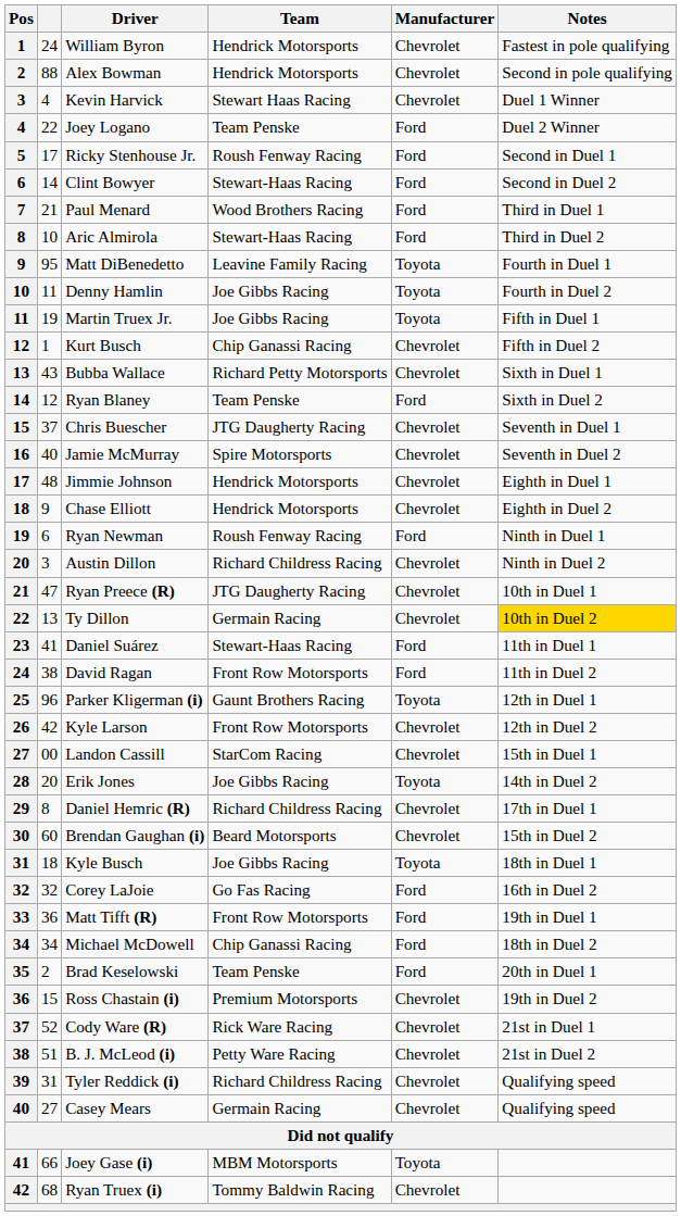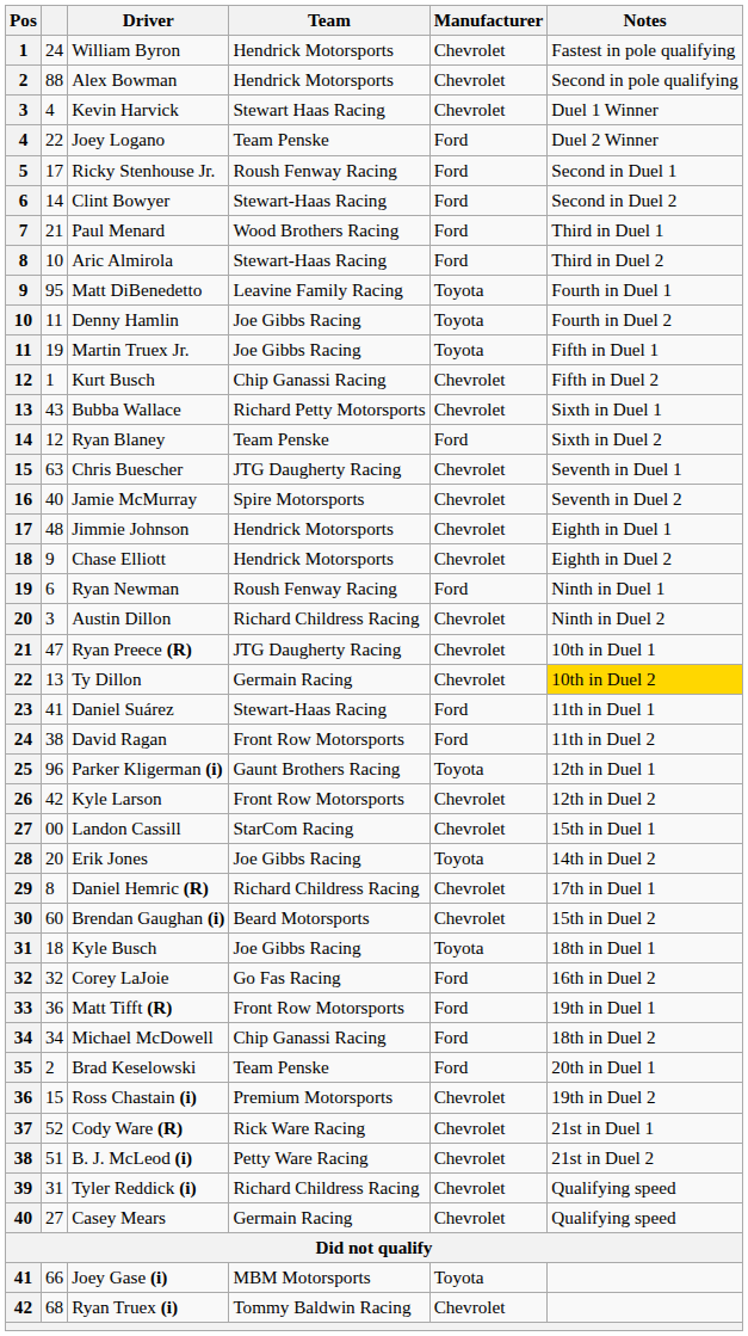Chris Buescher | column 2: 37 -> 63
